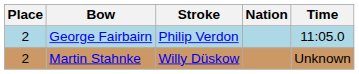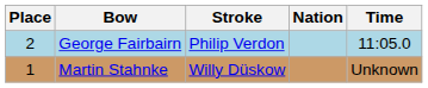Martin Stahnke | Place: 2 -> 1
